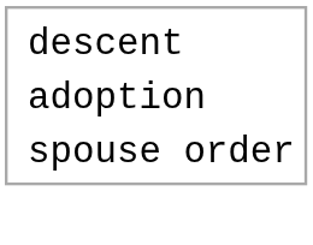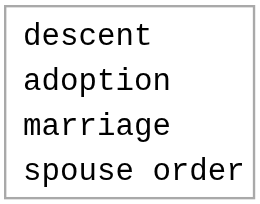+ row: marriage
